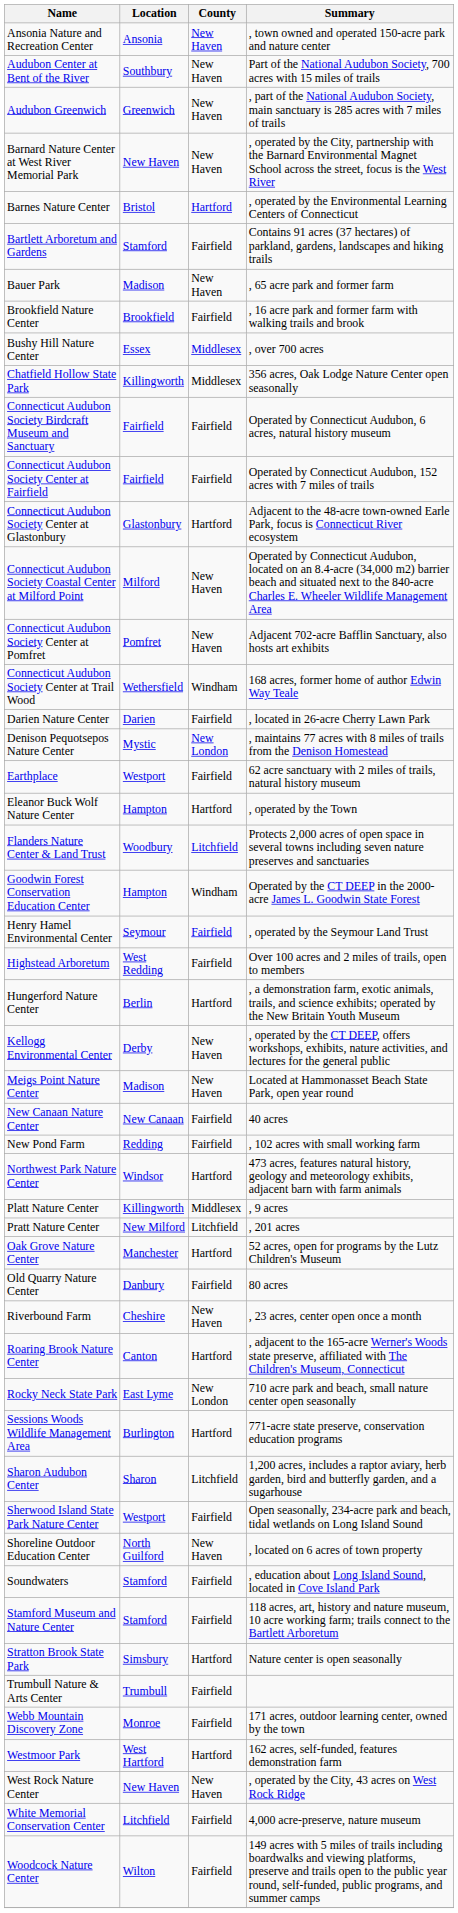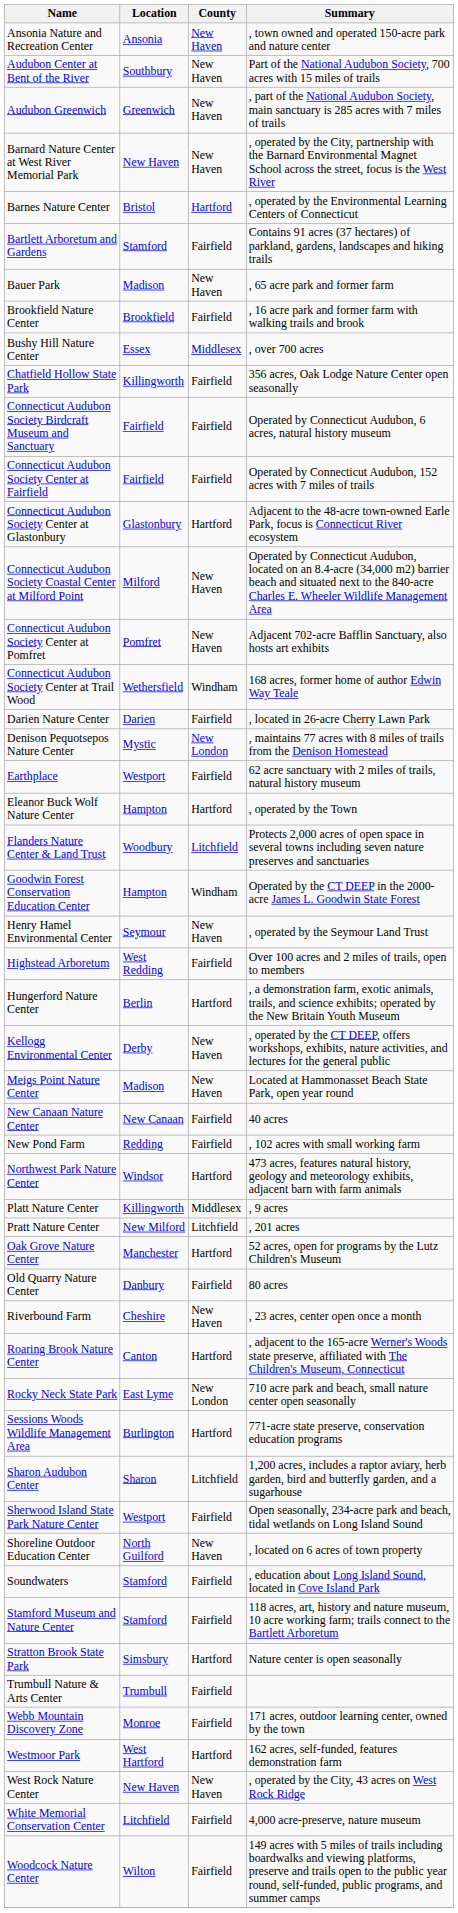Chatfield Hollow State Park | County: Middlesex -> Fairfield
Henry Hamel Environmental Center | County: Fairfield -> New Haven
